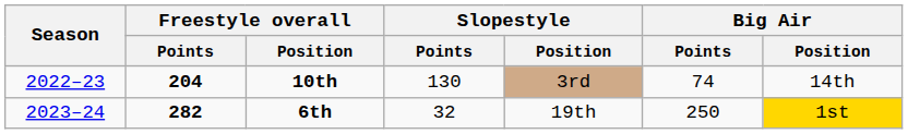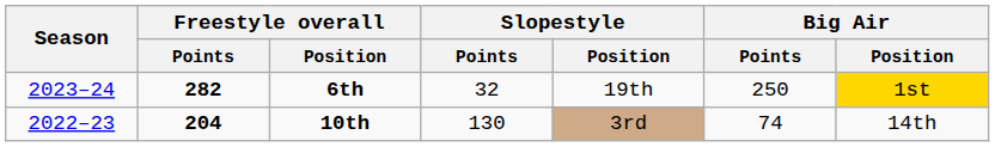rows swapped: 10th <-> 6th
